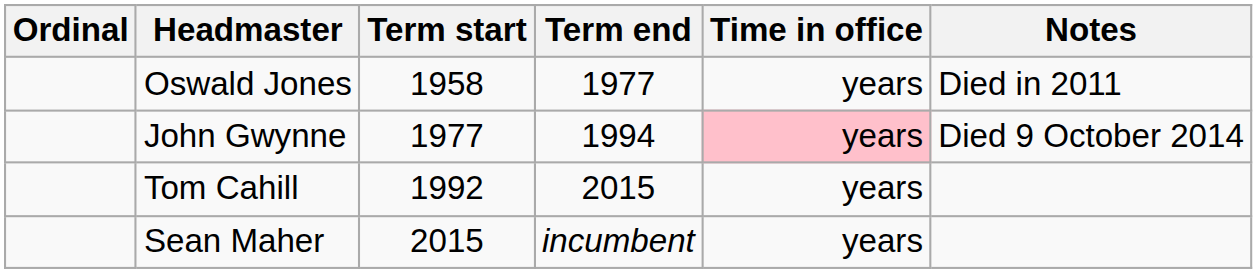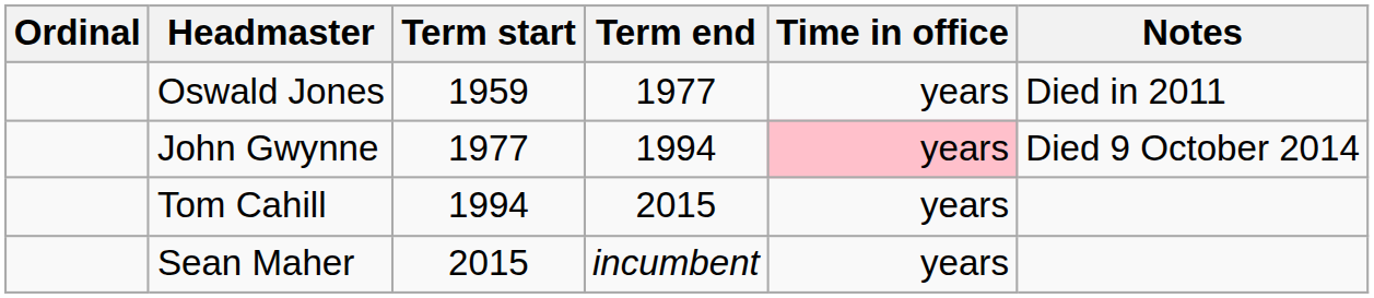Oswald Jones | Term start: 1958 -> 1959
Tom Cahill | Term start: 1992 -> 1994
